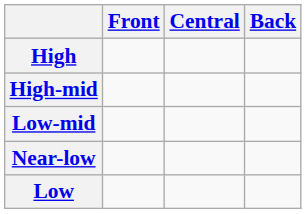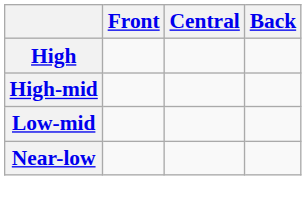- row: Low
